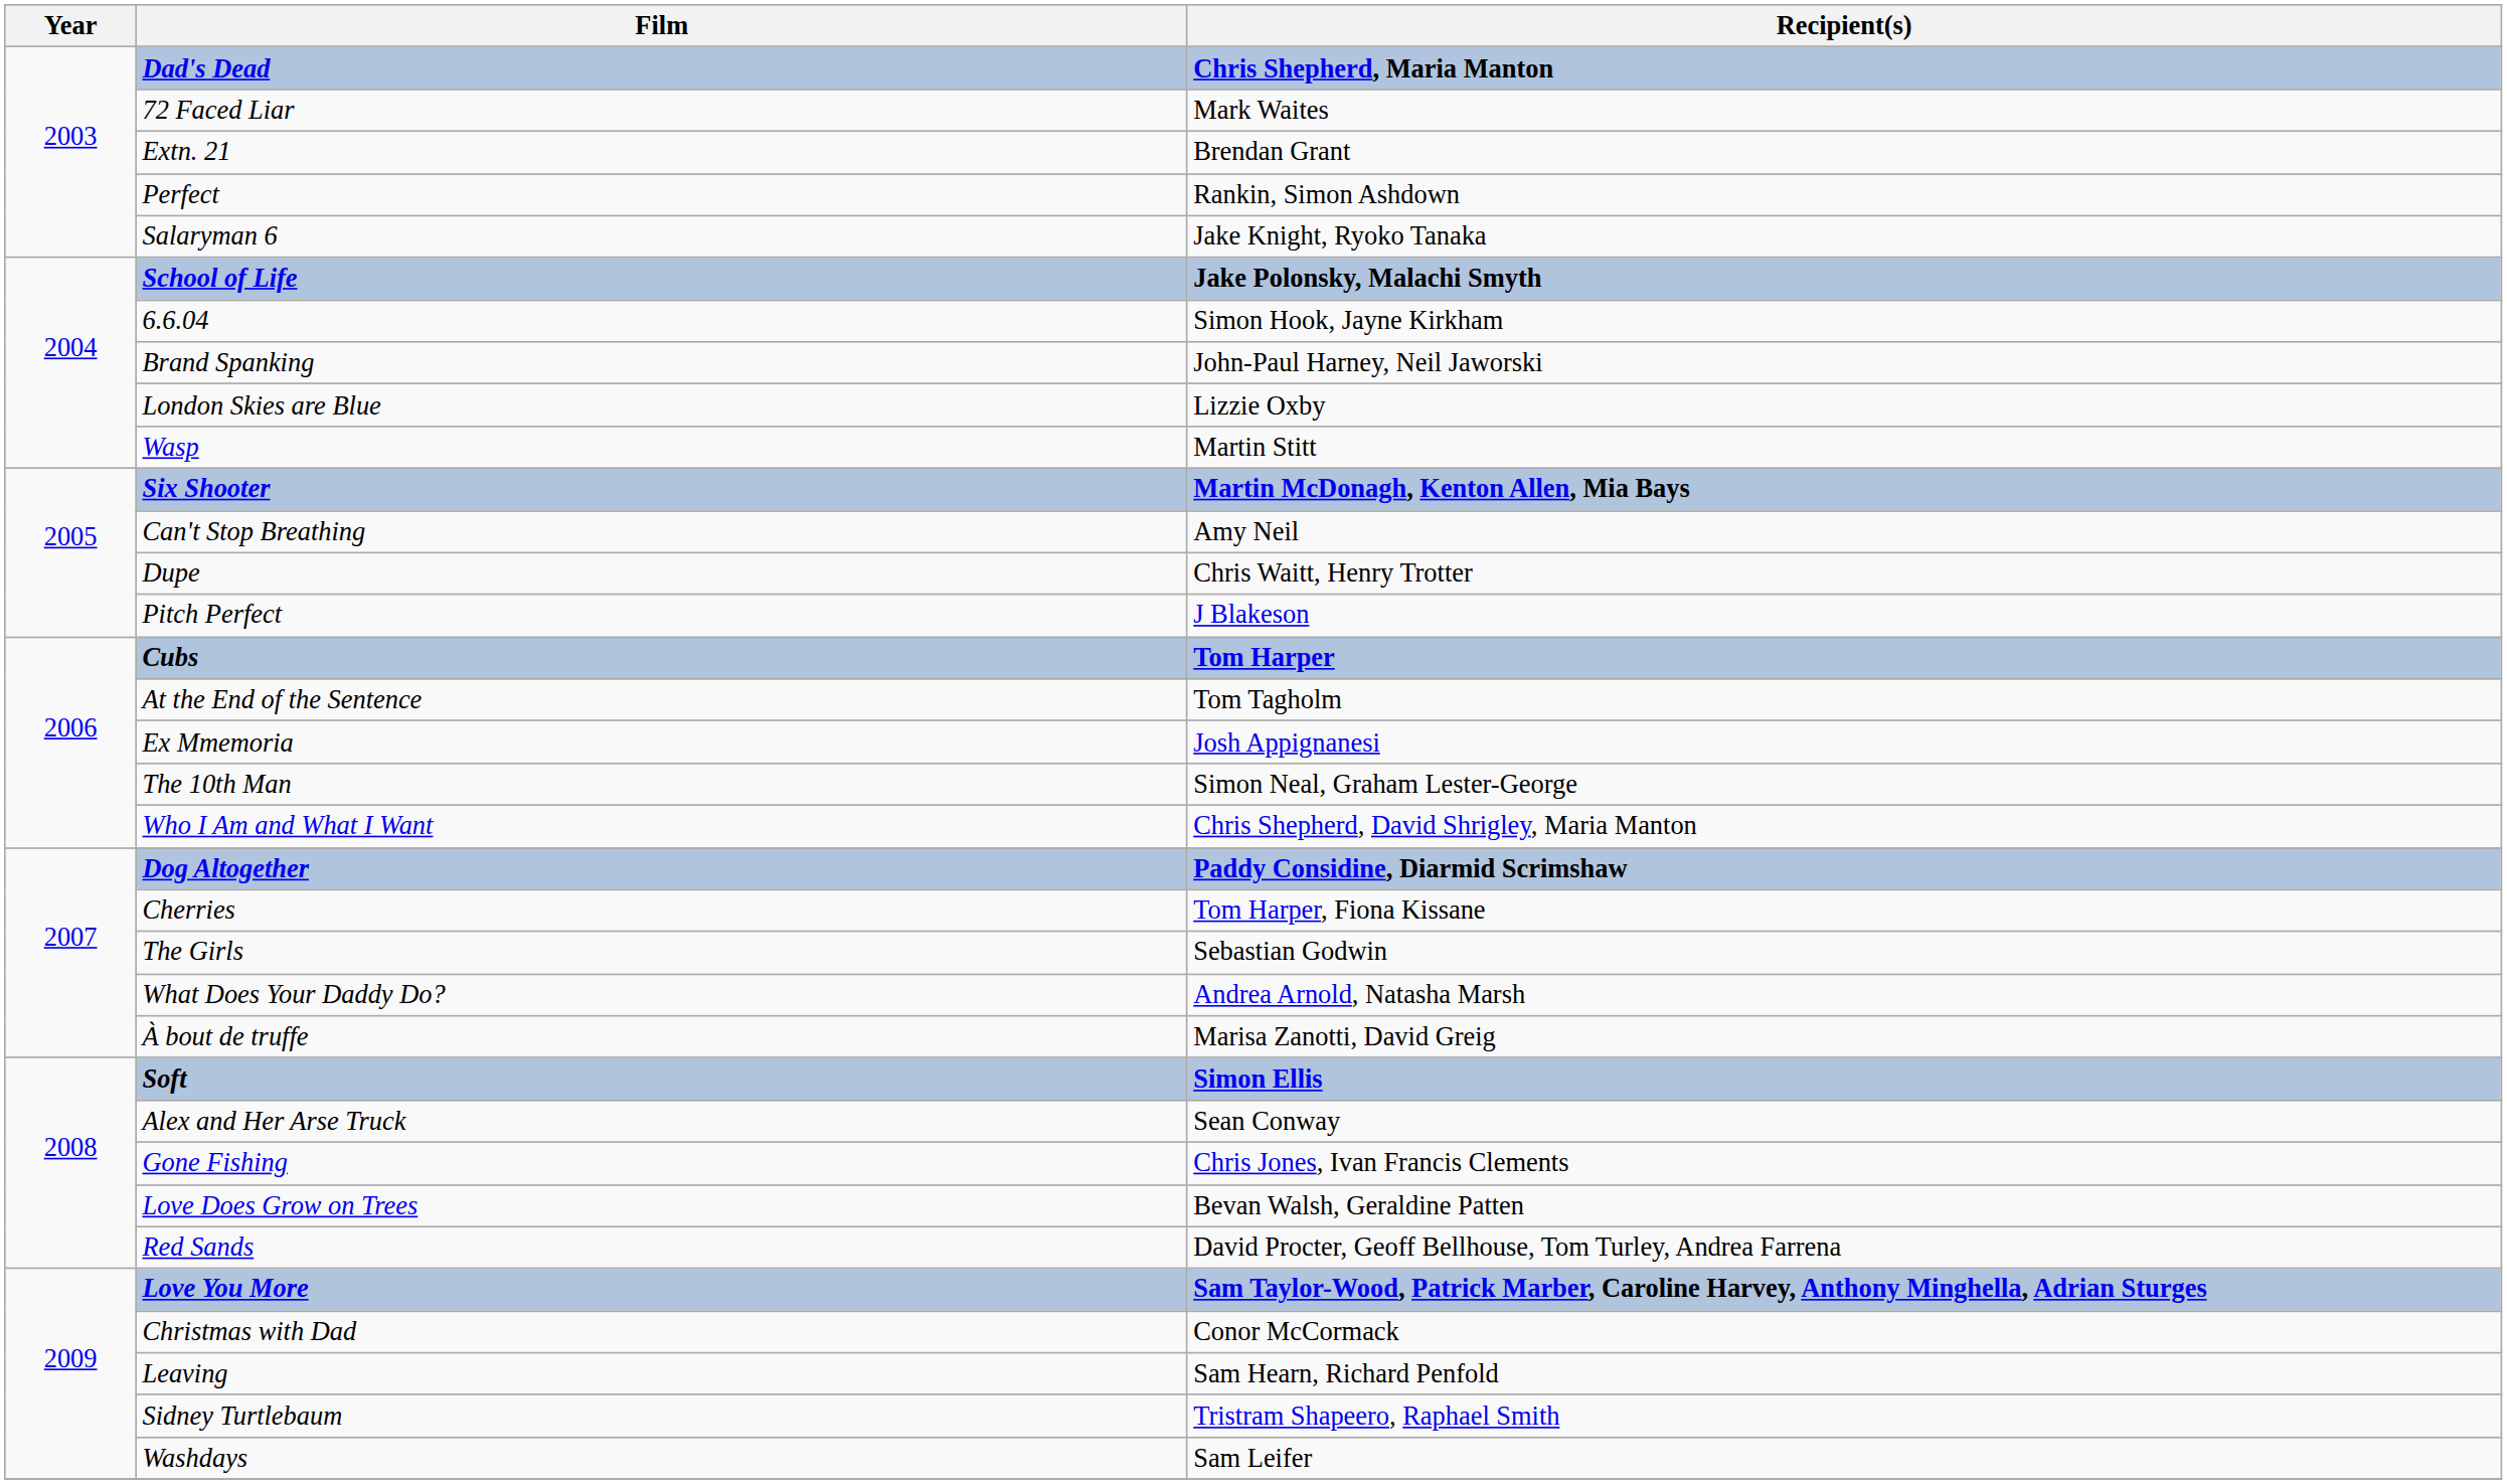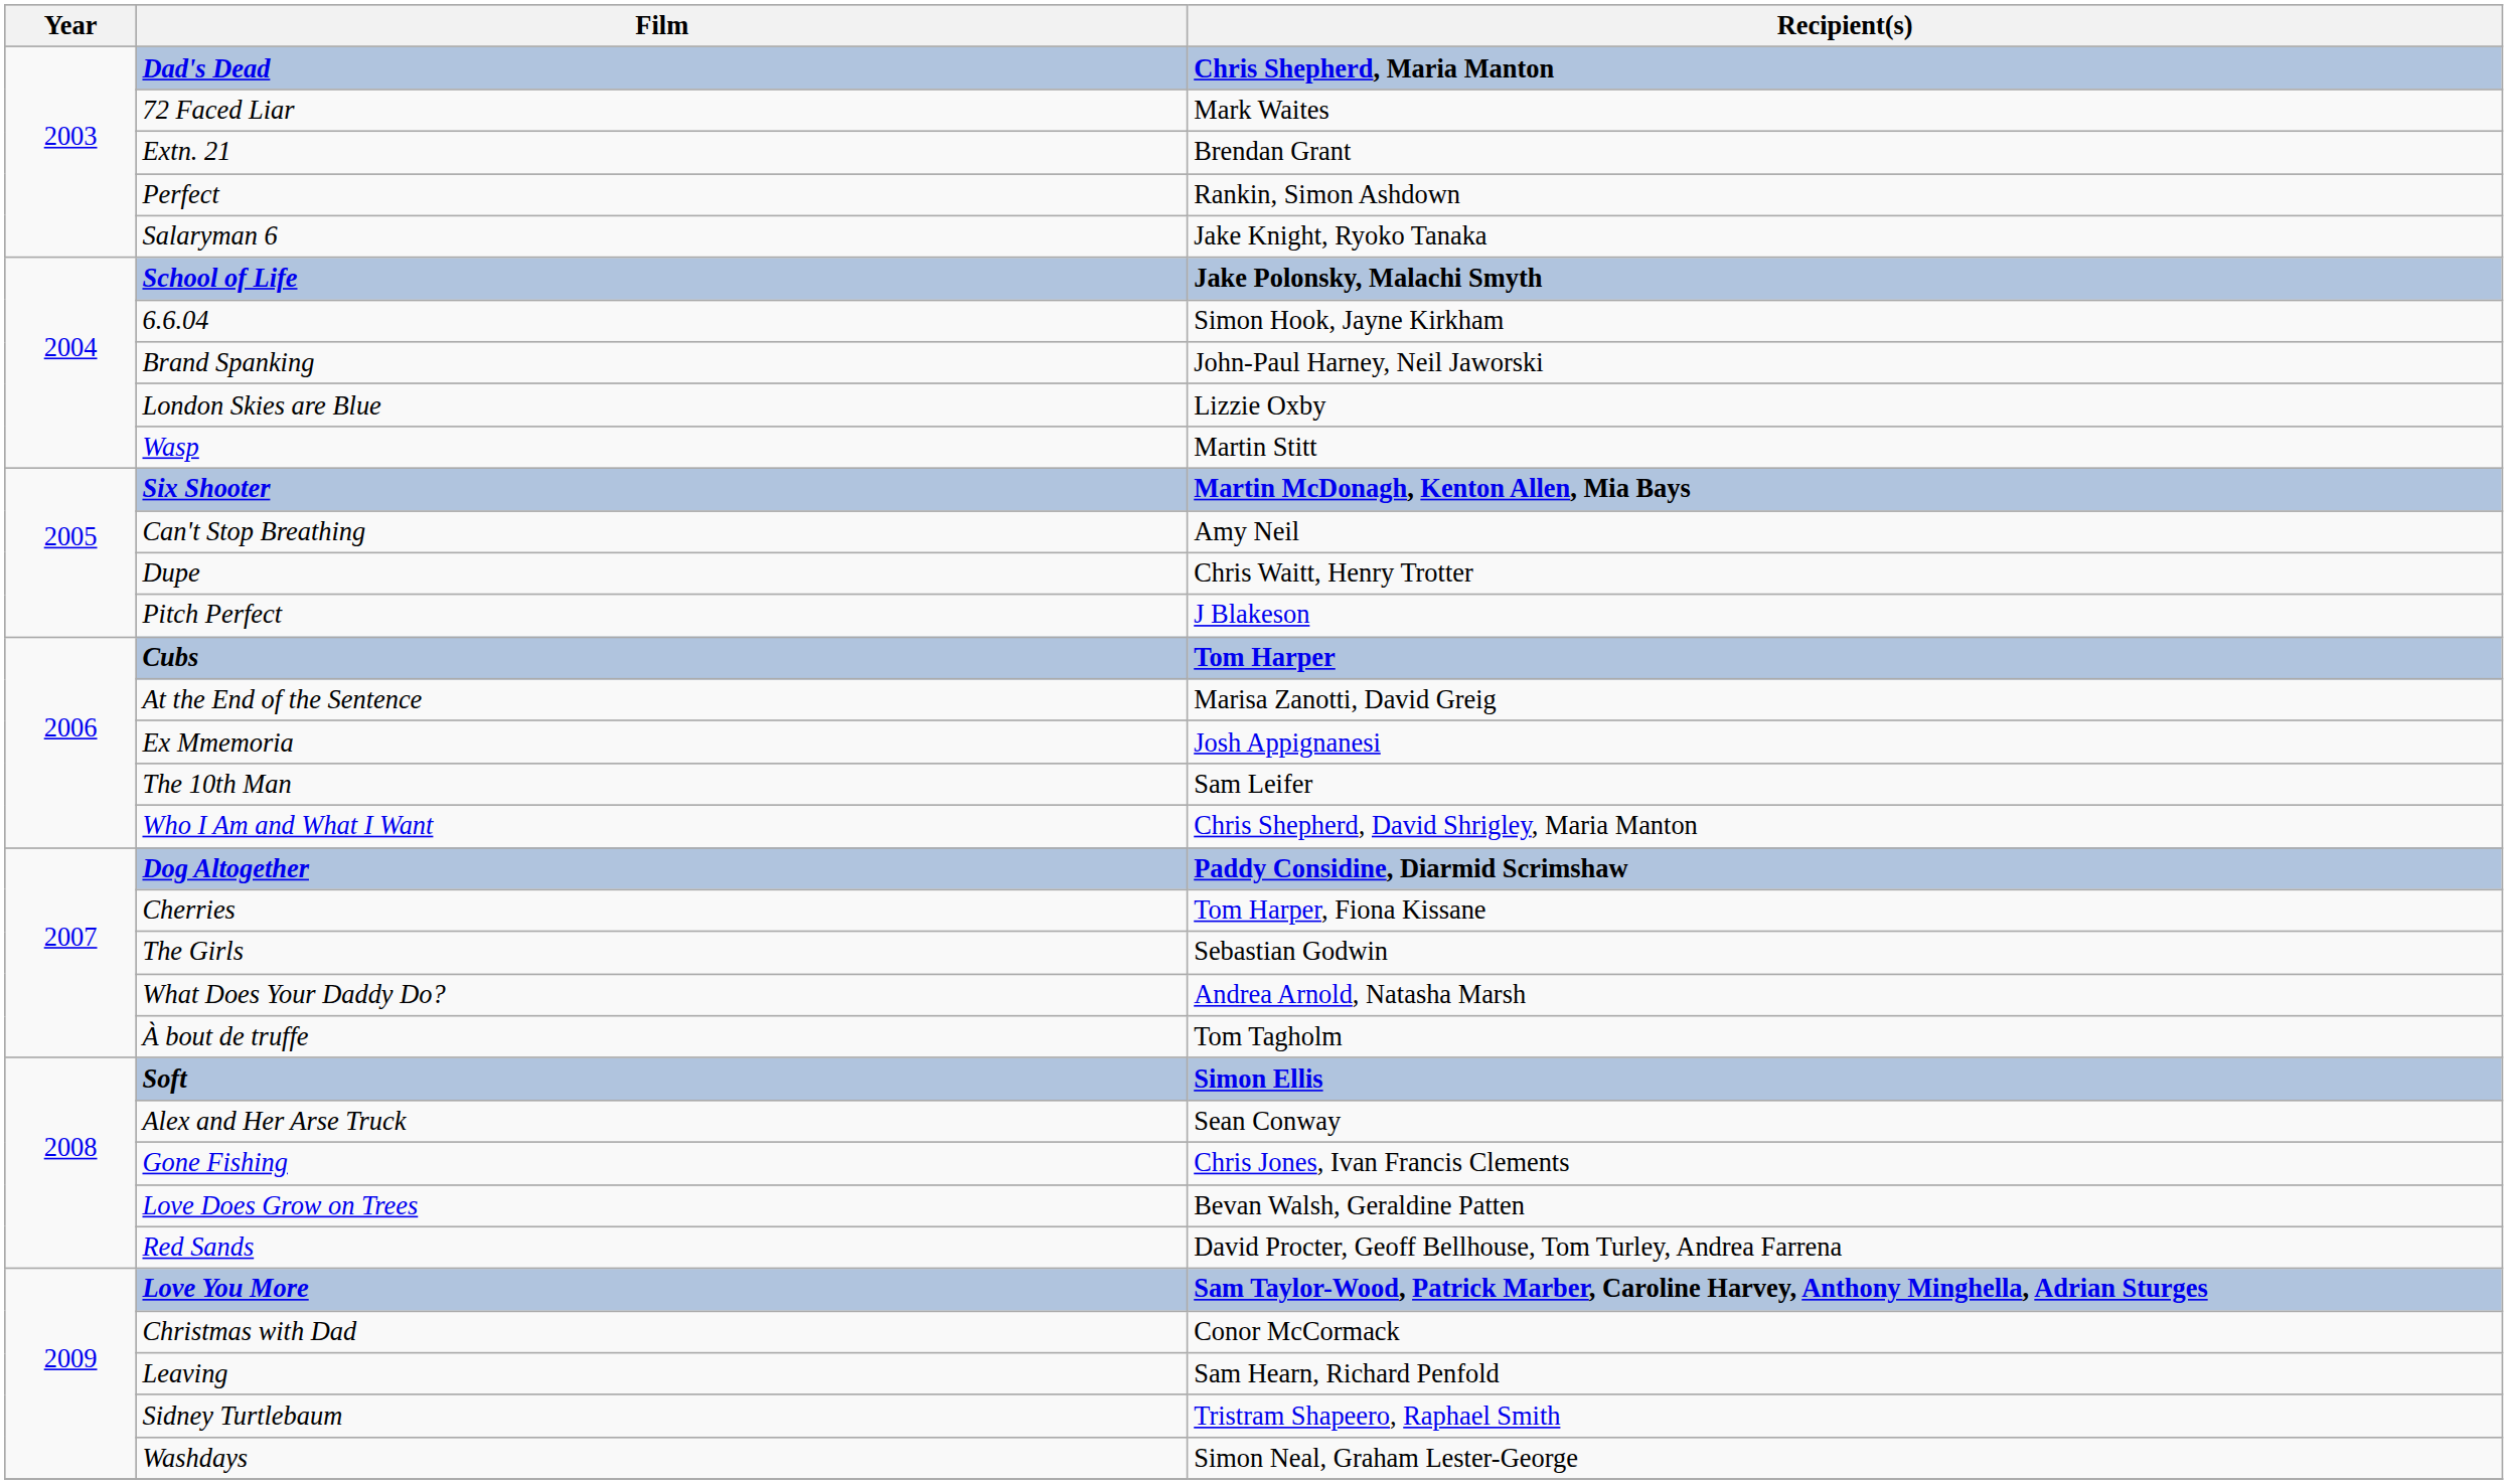At the End of the Sentence | Recipient(s): Tom Tagholm -> Marisa Zanotti, David Greig
The 10th Man | Recipient(s): Simon Neal, Graham Lester-George -> Sam Leifer
À bout de truffe | Recipient(s): Marisa Zanotti, David Greig -> Tom Tagholm
Washdays | Recipient(s): Sam Leifer -> Simon Neal, Graham Lester-George
